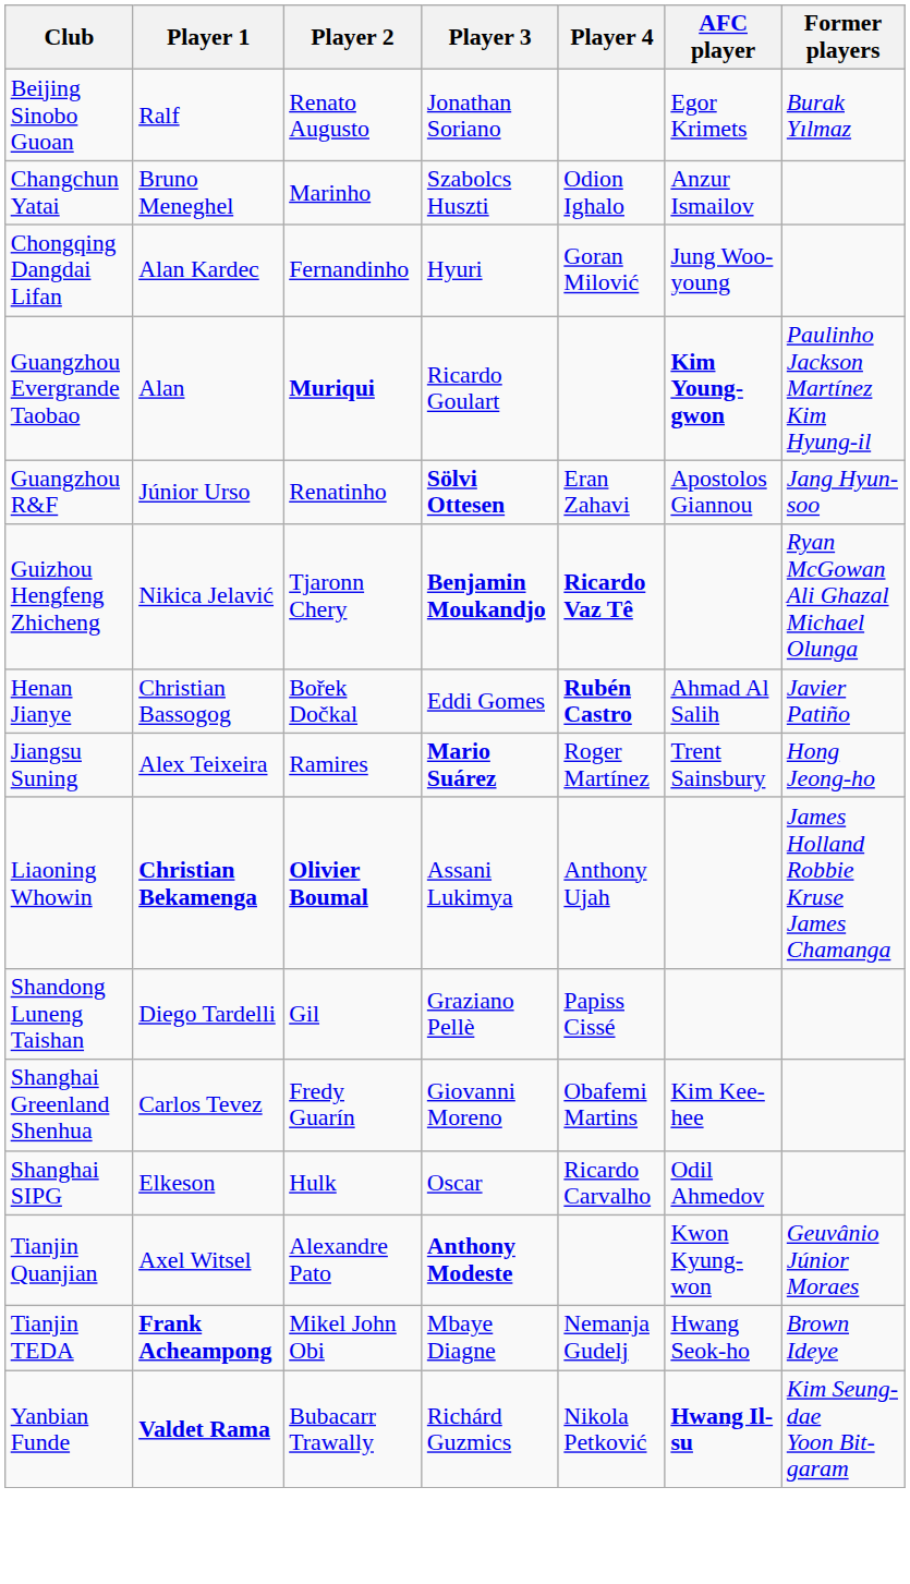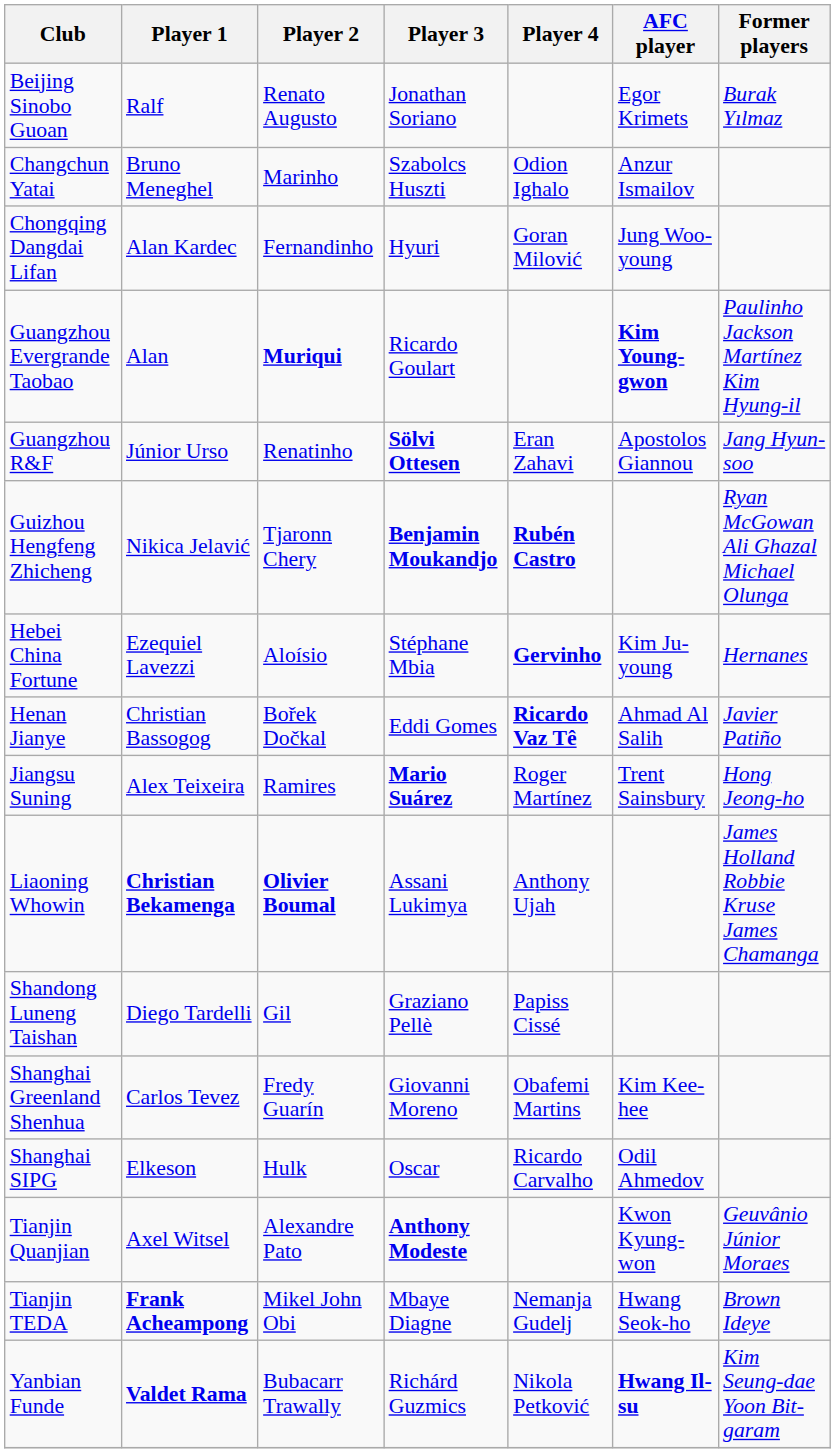Guizhou Hengfeng Zhicheng | Player 4: Ricardo Vaz Tê -> Rubén Castro
+ row: Hebei China Fortune | Ezequiel Lavezzi | Aloísio | Stéphane Mbia | Gervinho | Kim Ju-young | Hernanes
Henan Jianye | Player 4: Rubén Castro -> Ricardo Vaz Tê
